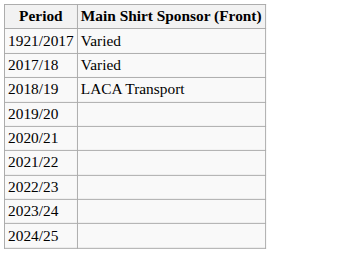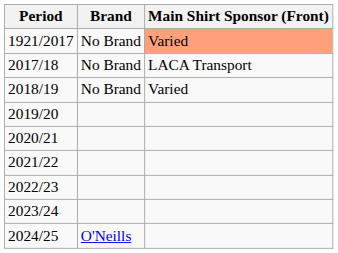+ column: Brand | No Brand | No Brand | No Brand | O'Neills
1921/2017 | Main Shirt Sponsor (Front): no background -> lightsalmon background
2017/18 | Main Shirt Sponsor (Front): Varied -> LACA Transport
2018/19 | Main Shirt Sponsor (Front): LACA Transport -> Varied
